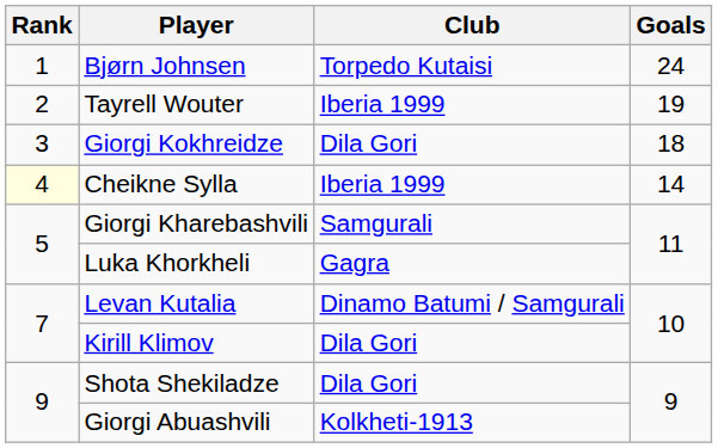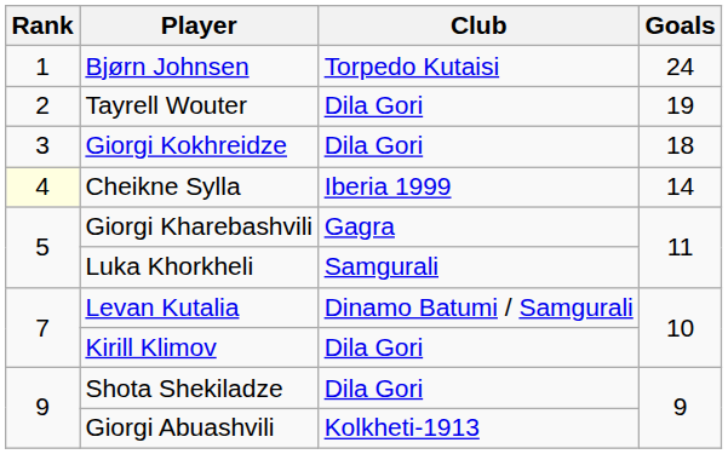Tayrell Wouter | Club: Iberia 1999 -> Dila Gori
Giorgi Kharebashvili | Club: Samgurali -> Gagra
Luka Khorkheli | Club: Gagra -> Samgurali
